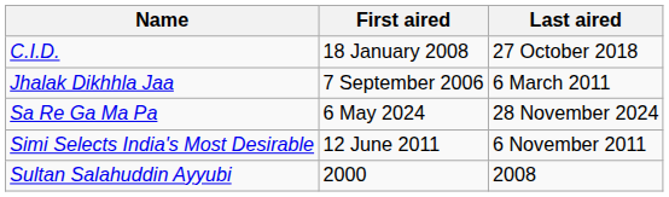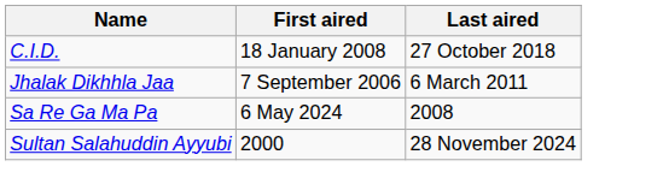Sa Re Ga Ma Pa | Last aired: 28 November 2024 -> 2008
- row: Simi Selects India's Most Desirable | 12 June 2011 | 6 November 2011
Sultan Salahuddin Ayyubi | Last aired: 2008 -> 28 November 2024
